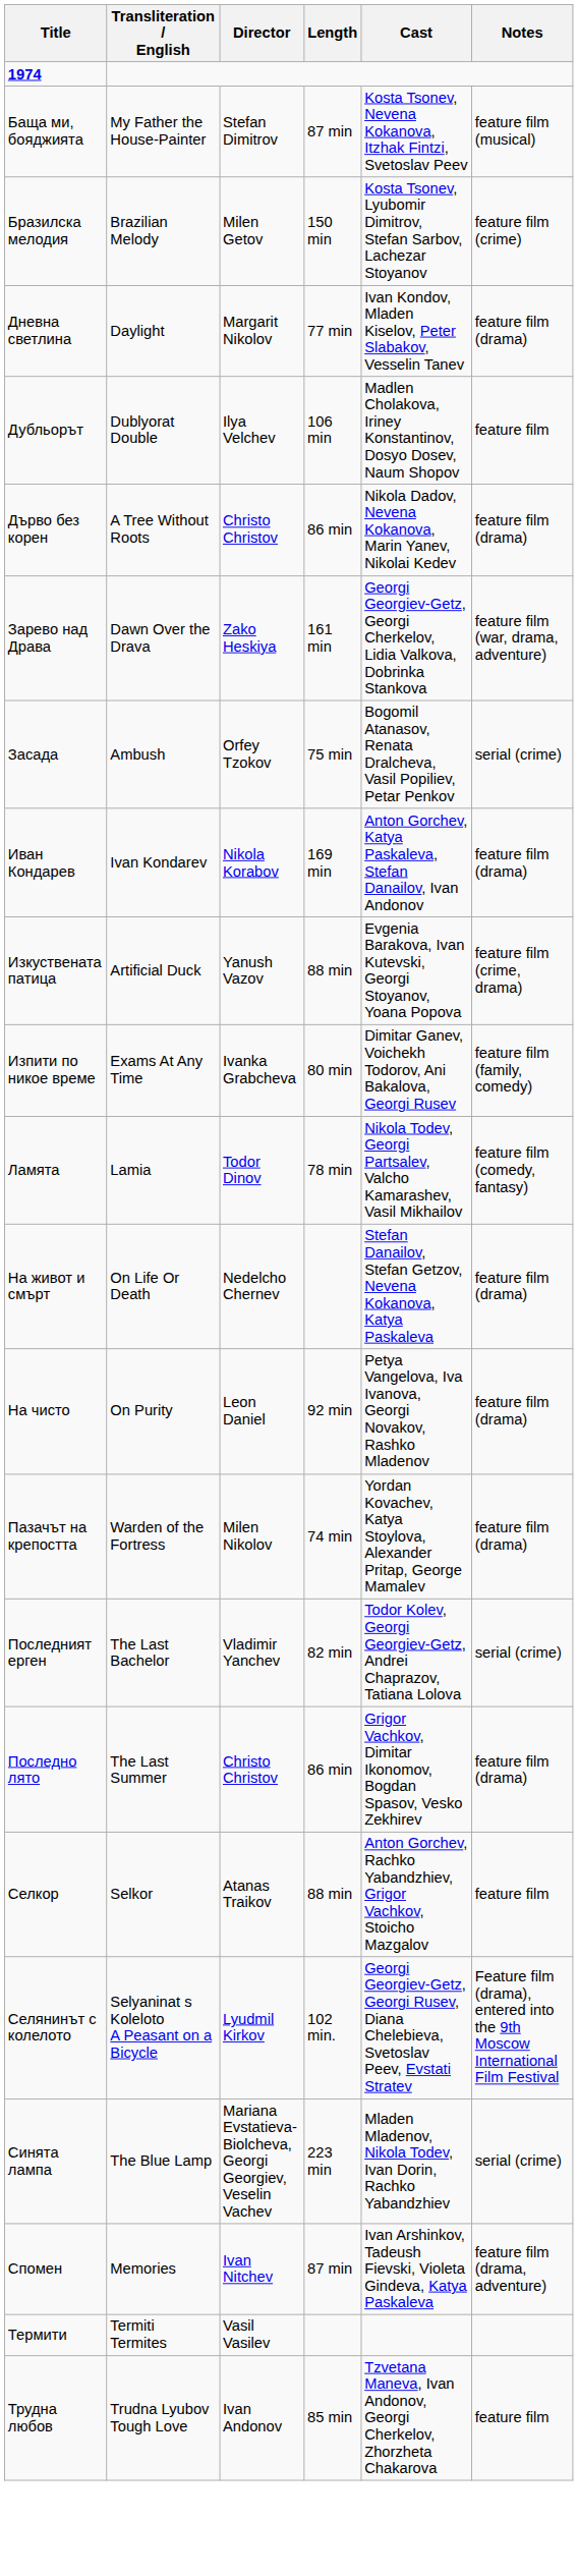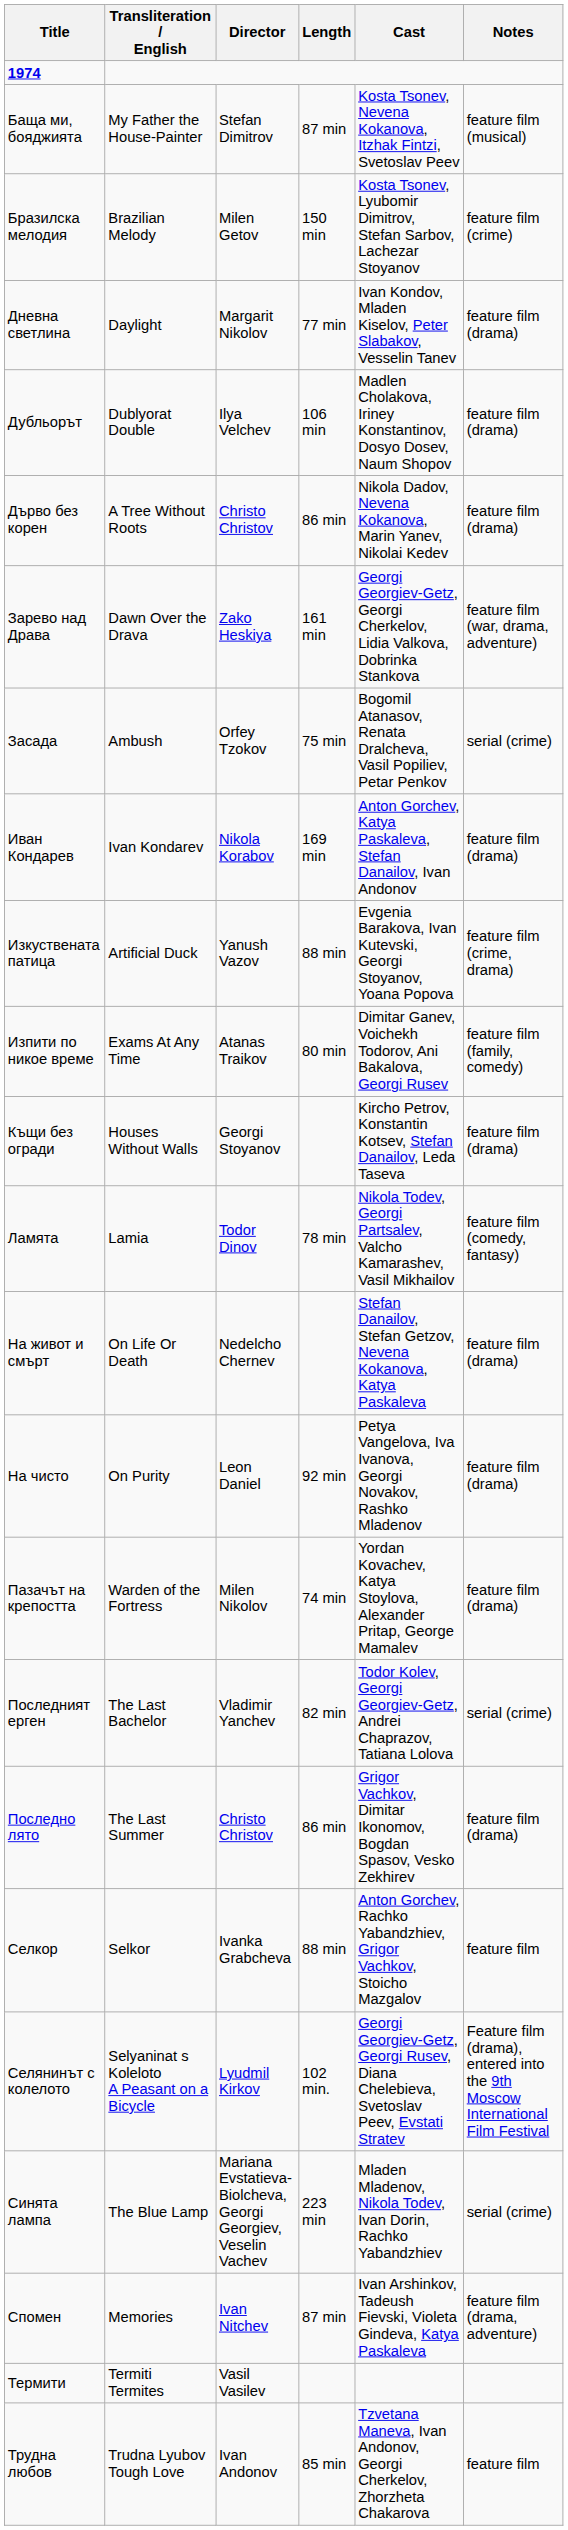Дубльорът | Notes: feature film -> feature film (drama)
Изпити по никое време | Director: Ivanka Grabcheva -> Atanas Traikov
+ row: Къщи без огради | Houses Without Walls | Georgi Stoyanov | Kircho Petrov, Konstantin Kotsev, Stefan Danailov, Leda Taseva | feature film (drama)
Селкор | Director: Atanas Traikov -> Ivanka Grabcheva
